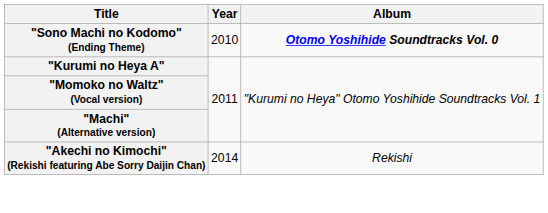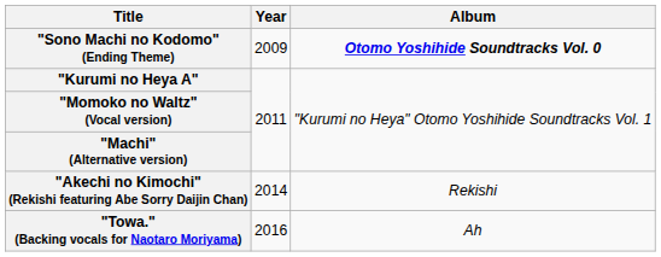"Sono Machi no Kodomo" (Ending Theme) | Year: 2010 -> 2009
+ row: "Towa." (Backing vocals for Naotaro Moriyama) | 2016 | Ah
